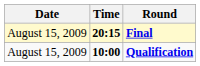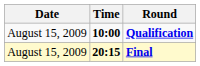rows swapped: Qualification <-> Final
